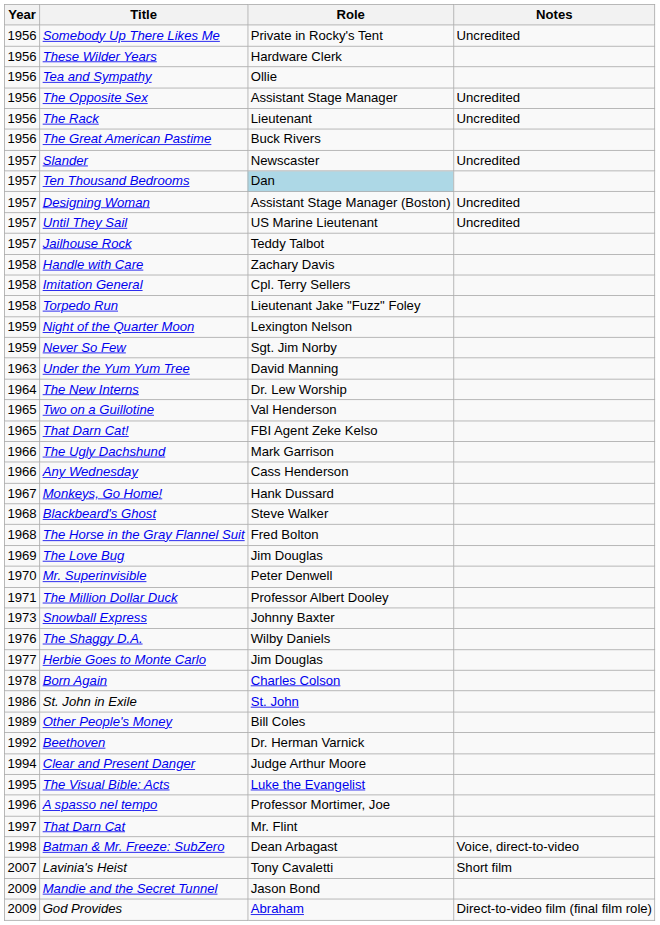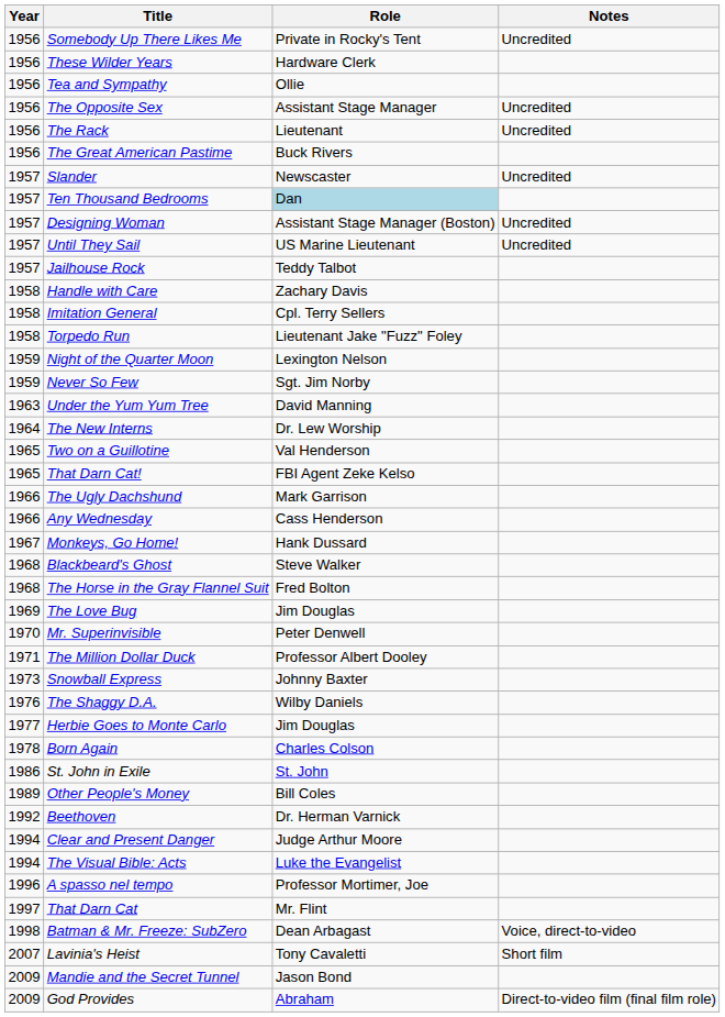The Visual Bible: Acts | Year: 1995 -> 1994
